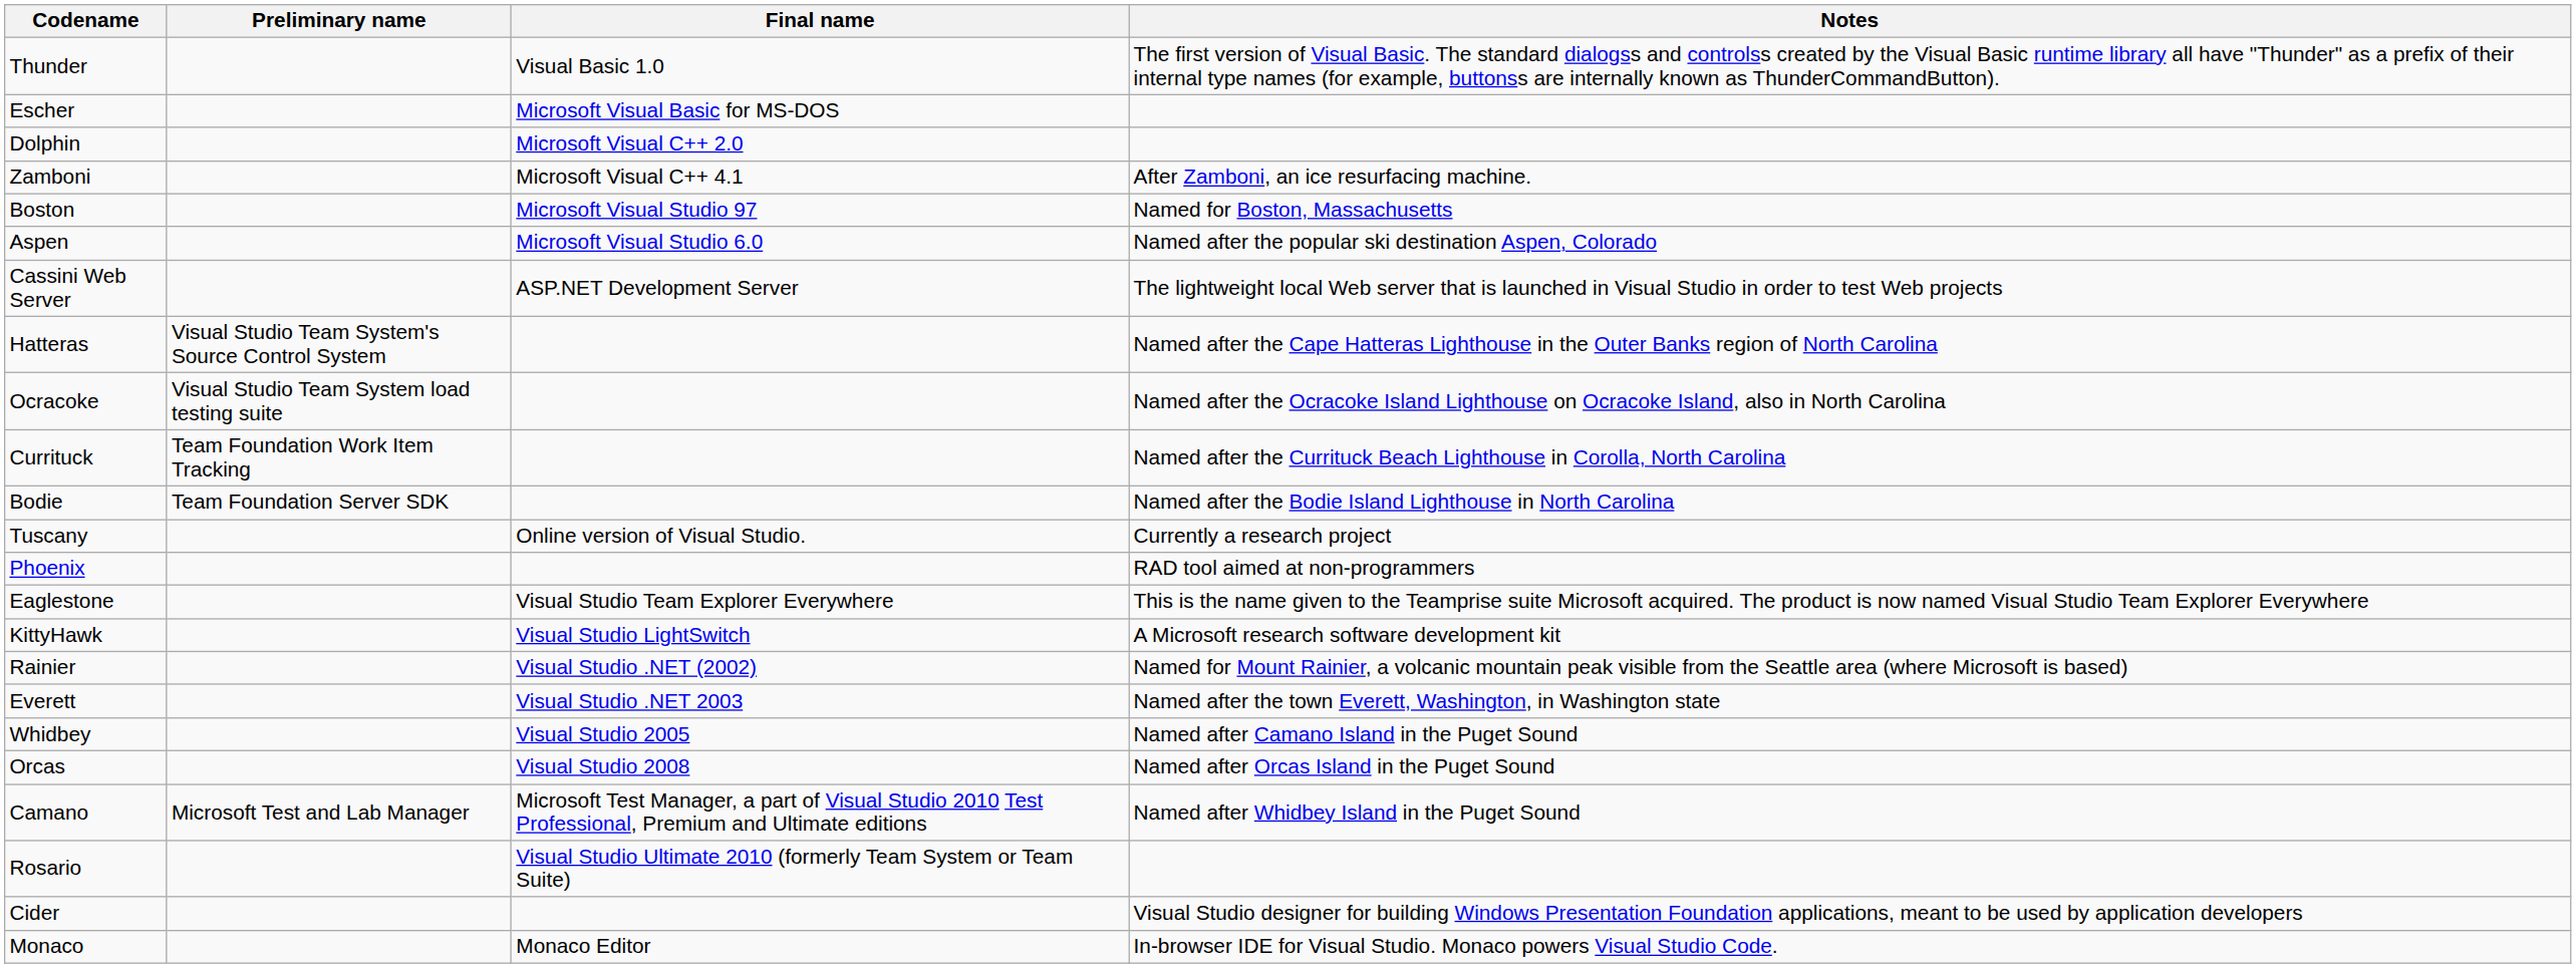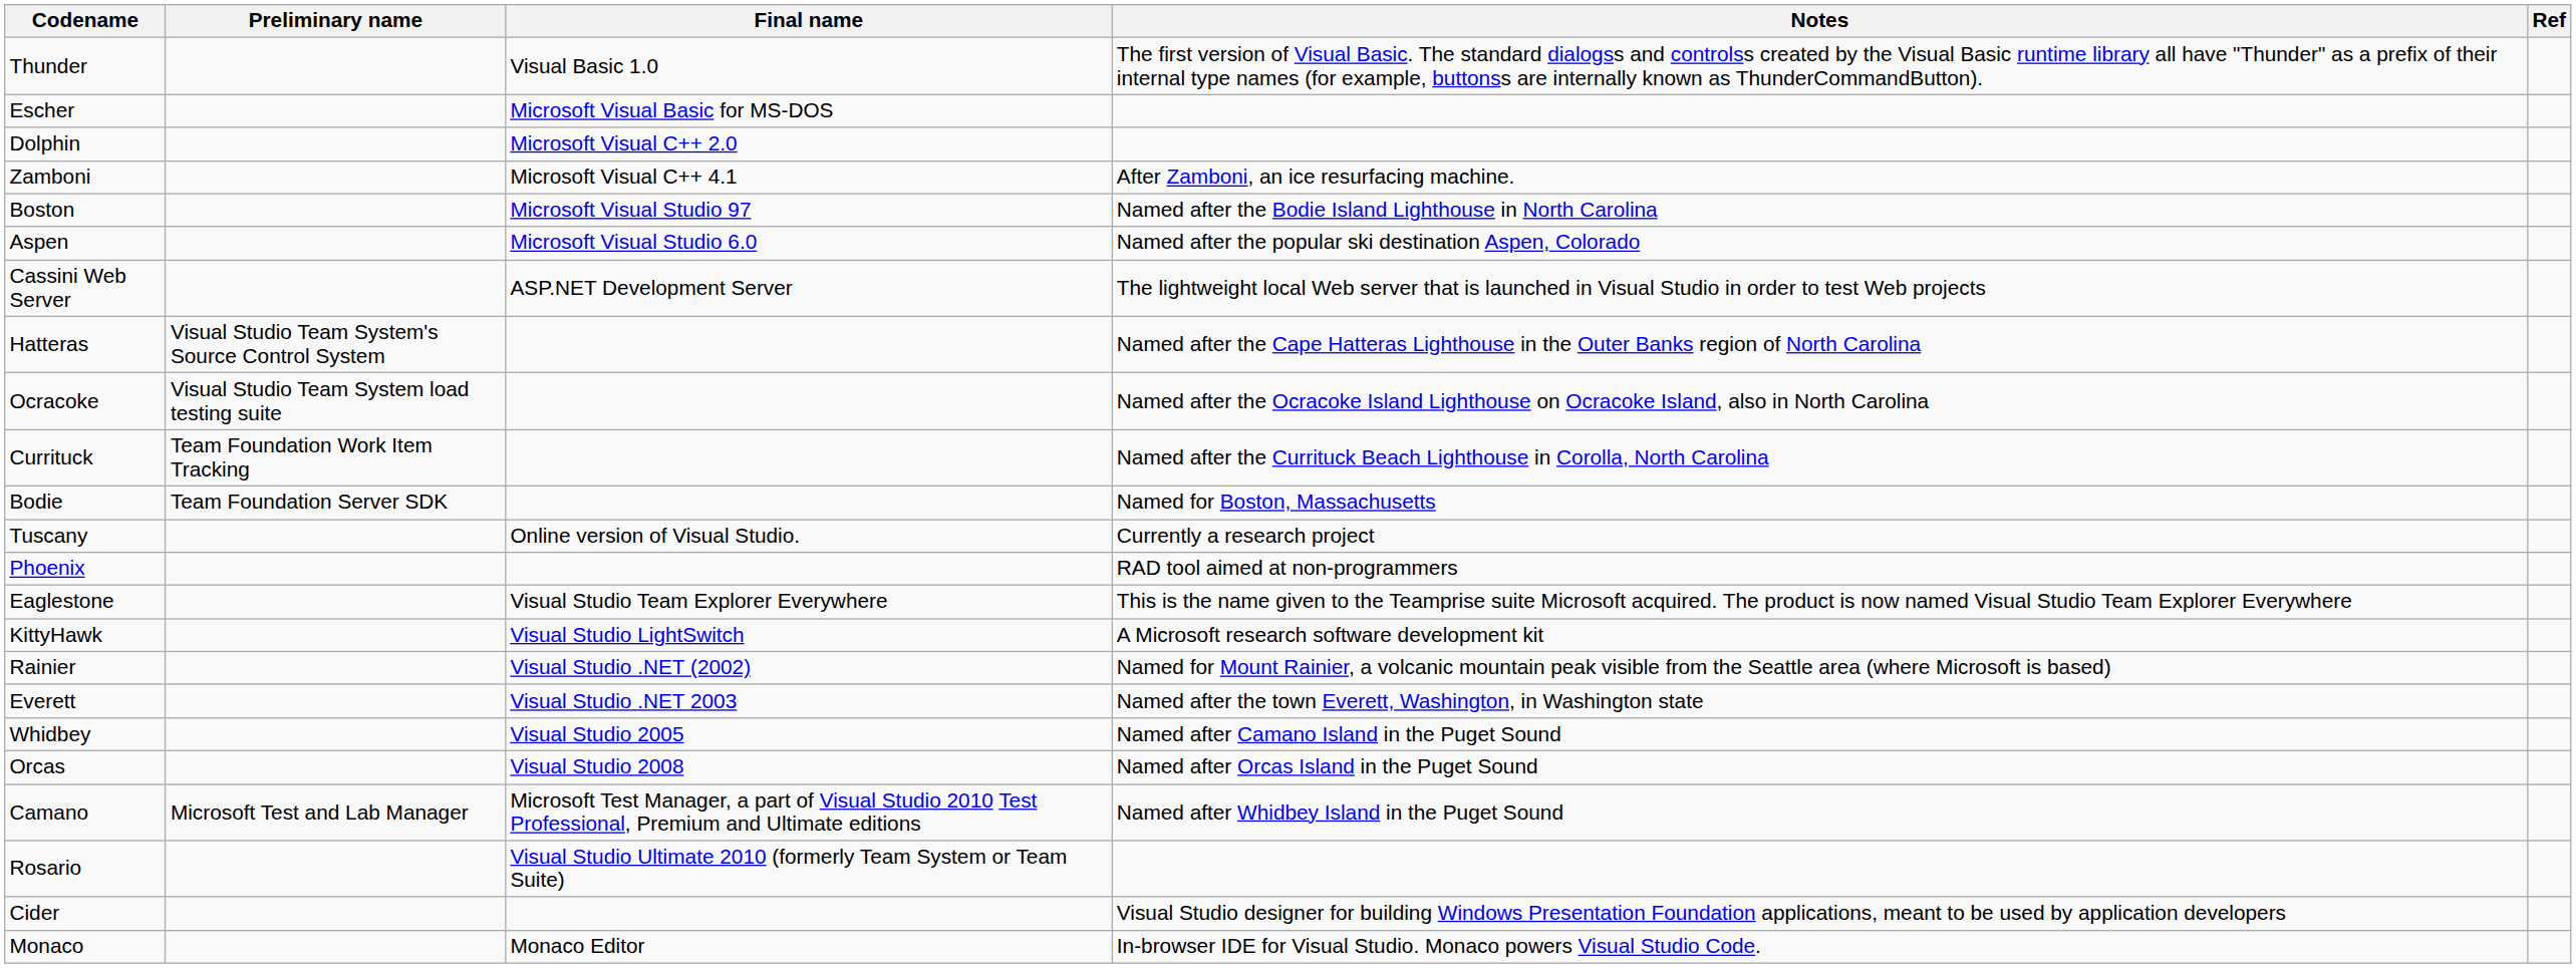+ column: Ref
Boston | Notes: Named for Boston, Massachusetts -> Named after the Bodie Island Lighthouse in North Carolina
Bodie | Notes: Named after the Bodie Island Lighthouse in North Carolina -> Named for Boston, Massachusetts
